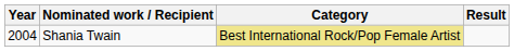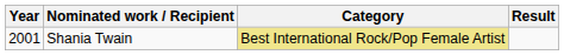Shania Twain | Year: 2004 -> 2001
